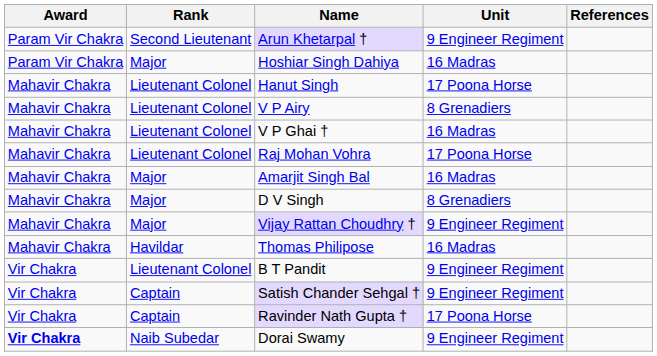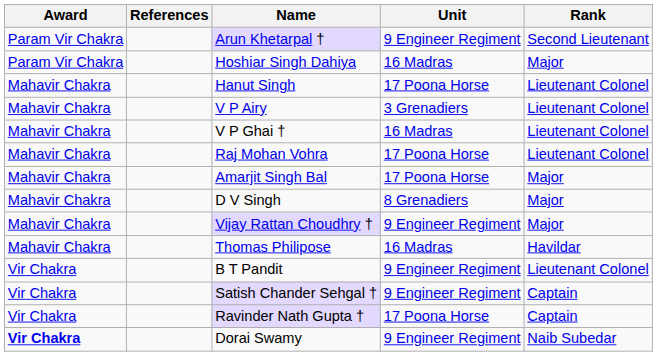columns swapped: Rank <-> References
V P Airy | Unit: 8 Grenadiers -> 3 Grenadiers
Amarjit Singh Bal | Unit: 16 Madras -> 17 Poona Horse
